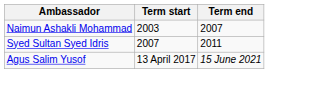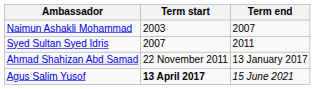+ row: Ahmad Shahizan Abd Samad | 22 November 2011 | 13 January 2017
Agus Salim Yusof | Term start: normal -> bold
